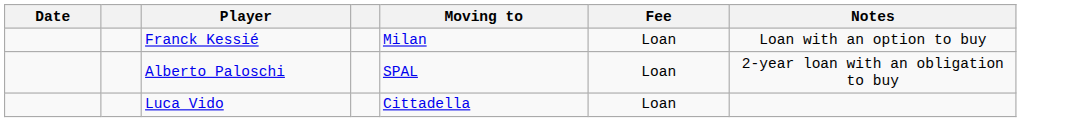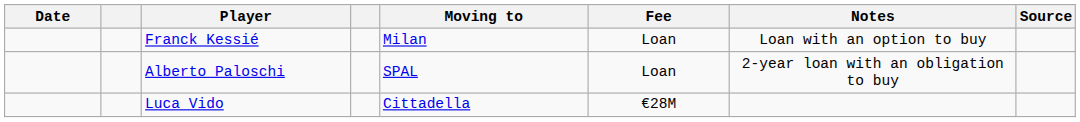+ column: Source
Luca Vido | Fee: Loan -> €28M
